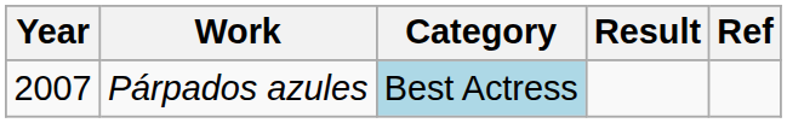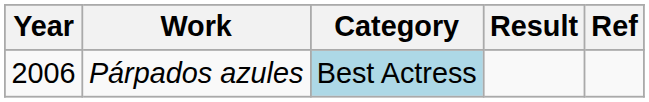Párpados azules | Year: 2007 -> 2006
